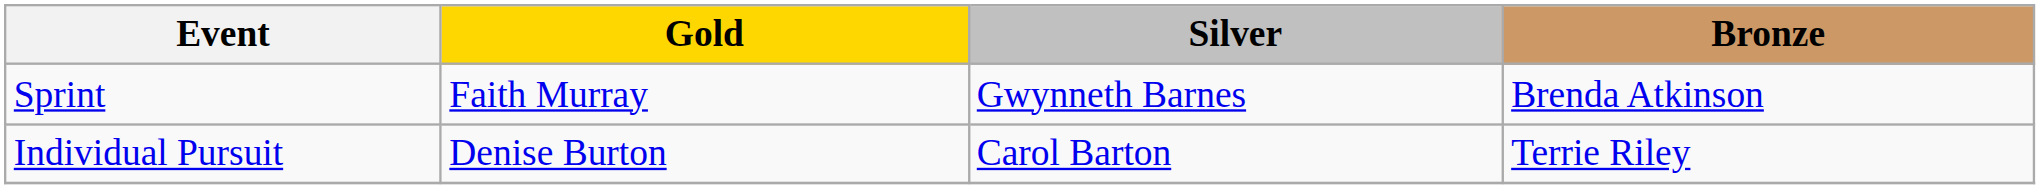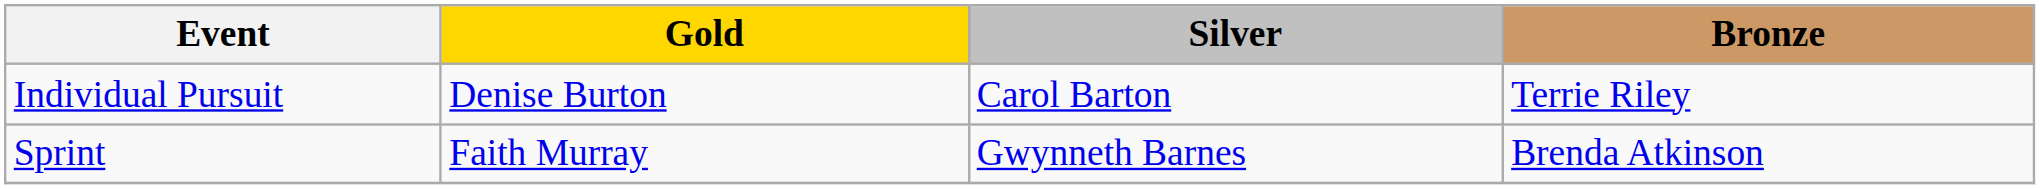rows swapped: Sprint <-> Individual Pursuit
